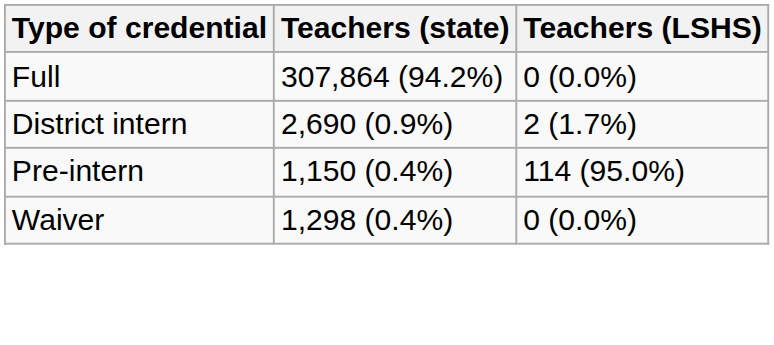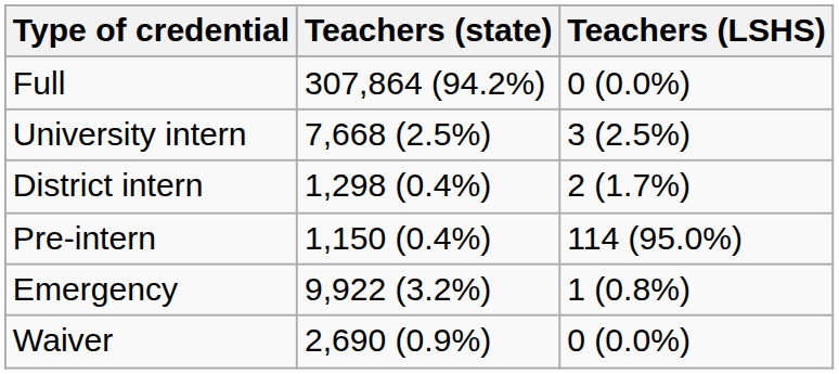+ row: University intern | 7,668 (2.5%) | 3 (2.5%)
District intern | Teachers (state): 2,690 (0.9%) -> 1,298 (0.4%)
+ row: Emergency | 9,922 (3.2%) | 1 (0.8%)
Waiver | Teachers (state): 1,298 (0.4%) -> 2,690 (0.9%)
